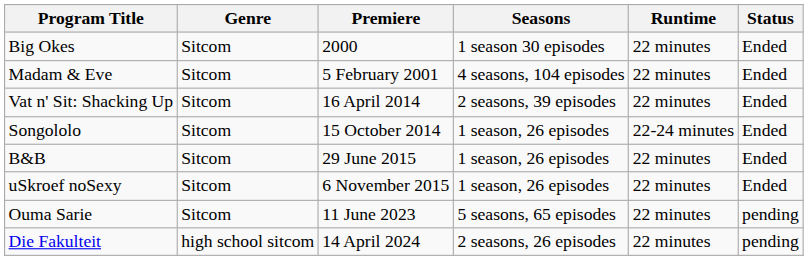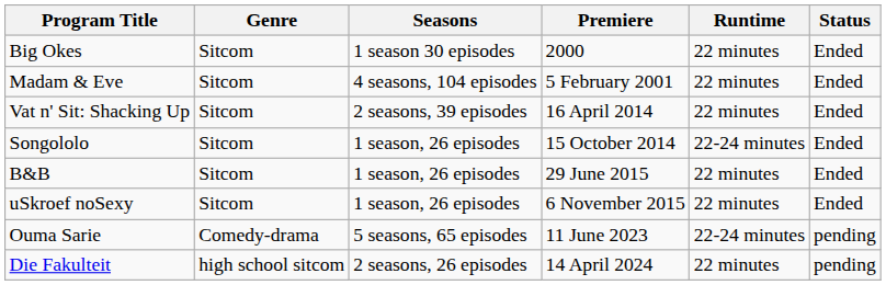columns swapped: Premiere <-> Seasons
Ouma Sarie | Genre: Sitcom -> Comedy-drama
Ouma Sarie | Runtime: 22 minutes -> 22-24 minutes
